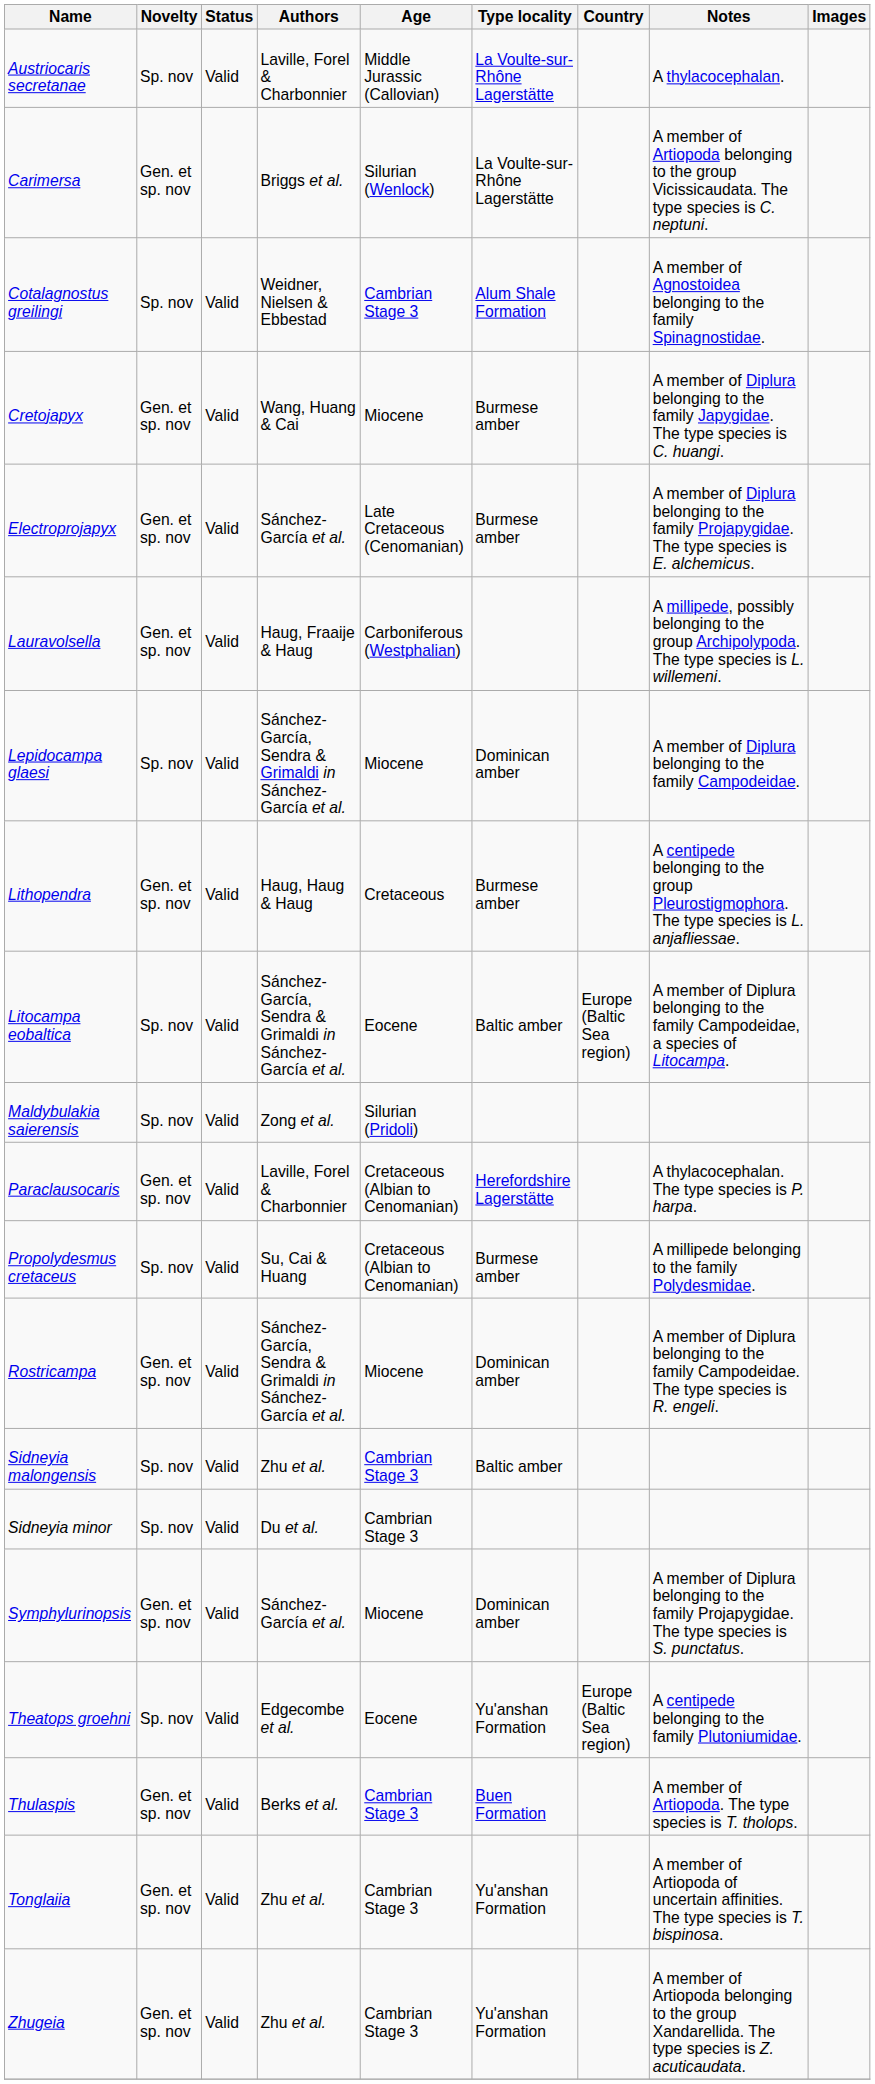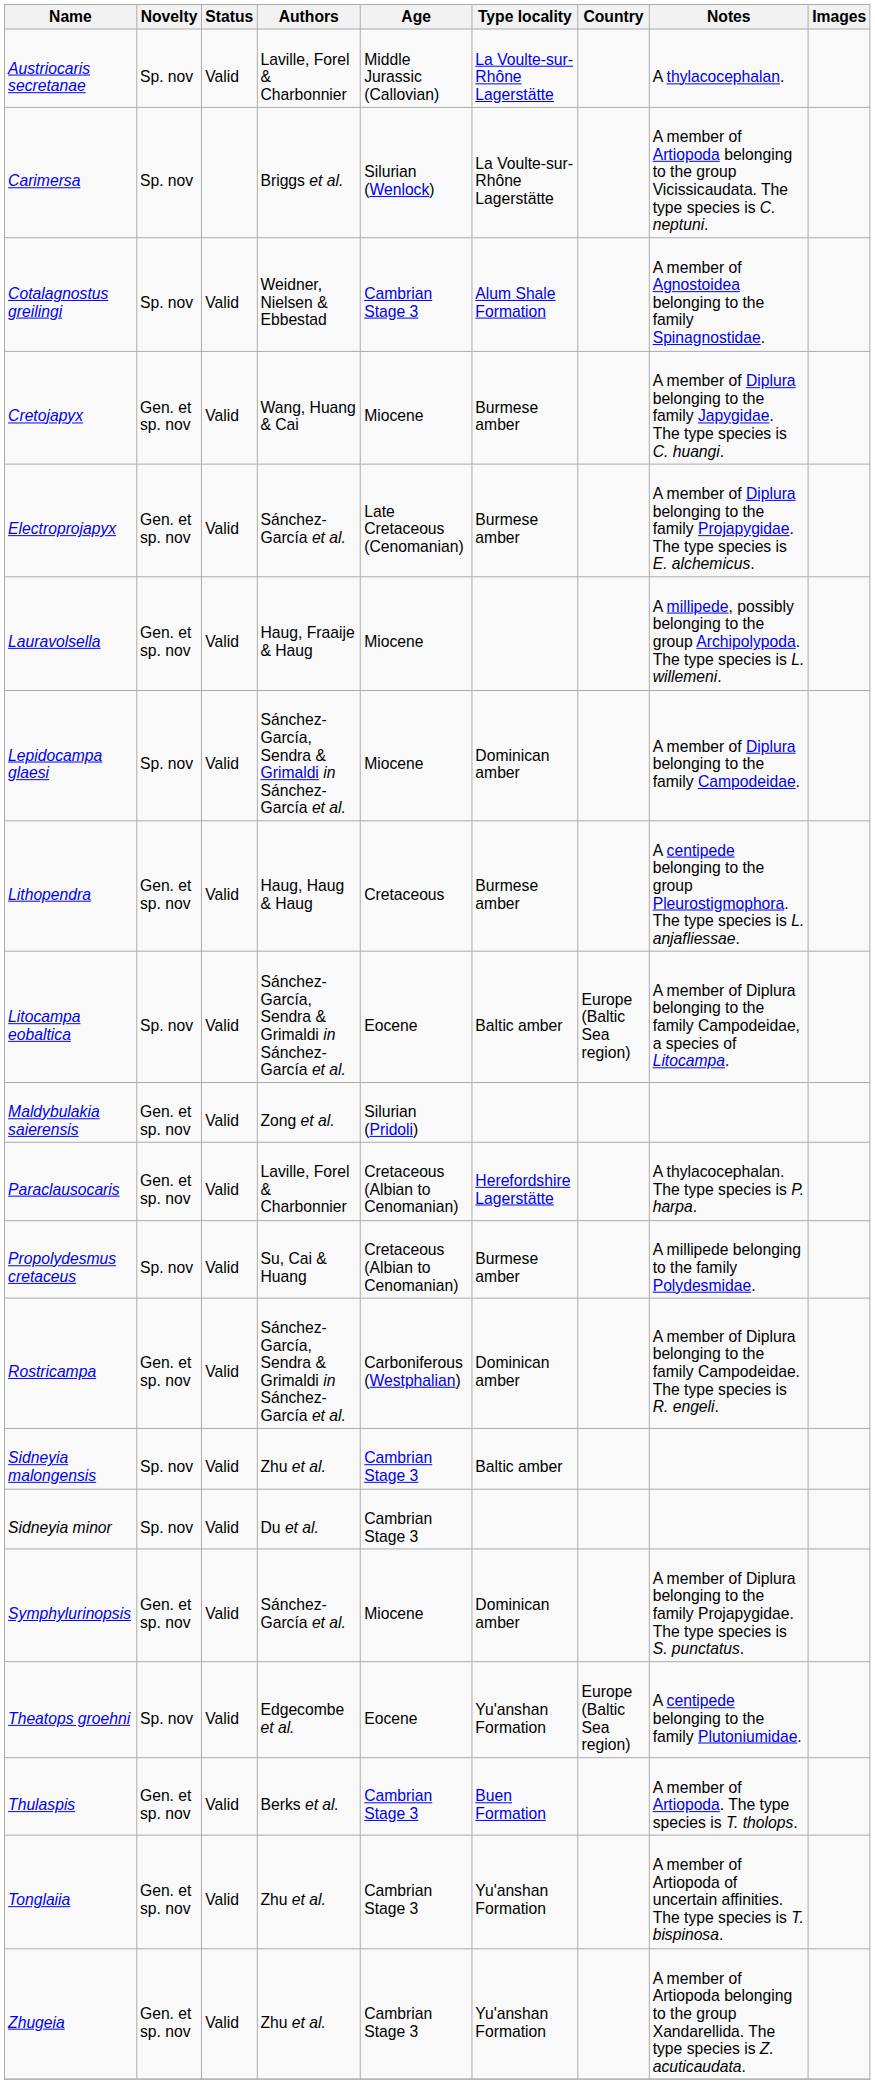Carimersa | Novelty: Gen. et sp. nov -> Sp. nov
Lauravolsella | Age: Carboniferous (Westphalian) -> Miocene
Maldybulakia saierensis | Novelty: Sp. nov -> Gen. et sp. nov
Rostricampa | Age: Miocene -> Carboniferous (Westphalian)
